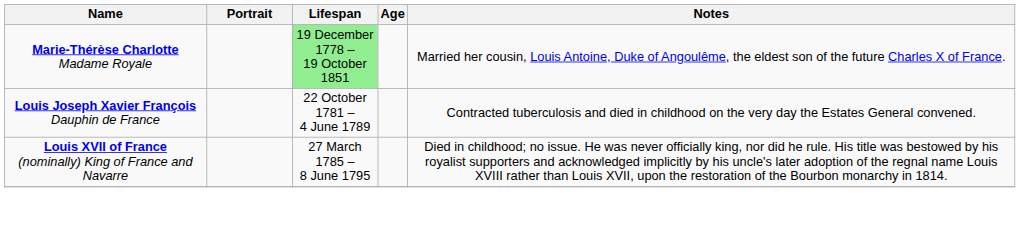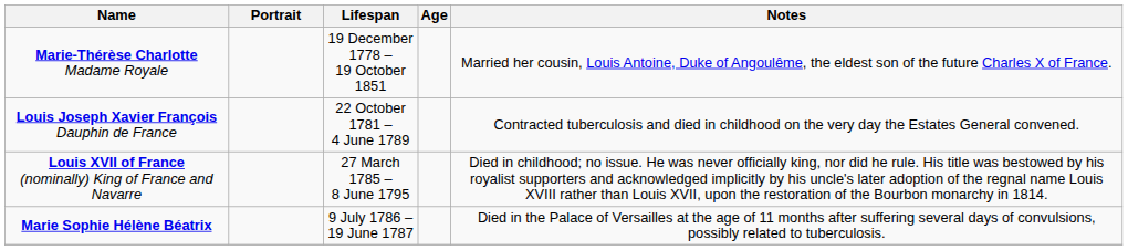Marie-Thérèse Charlotte Madame Royale | Lifespan: lightgreen background -> no background
+ row: Marie Sophie Hélène Béatrix | 9 July 1786 – 19 June 1787 | Died in the Palace of Versailles at the age of 11 months after suffering several days of convulsions, possibly related to tuberculosis.
